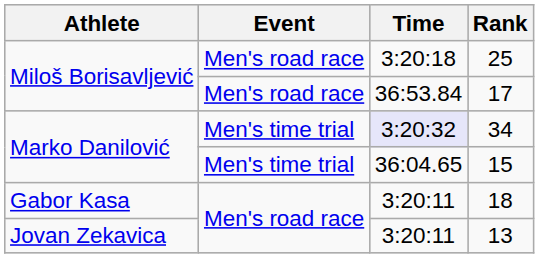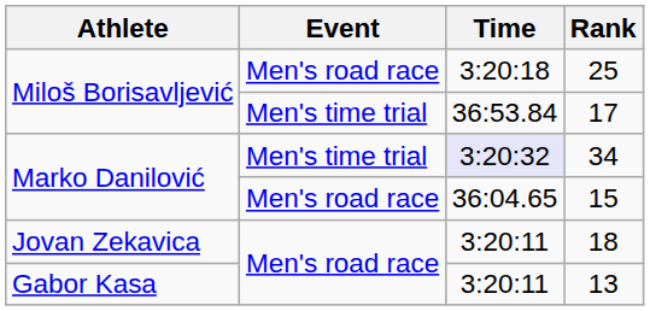17 | Event: Men's road race -> Men's time trial
15 | Event: Men's time trial -> Men's road race
18 | Athlete: Gabor Kasa -> Jovan Zekavica
13 | Athlete: Jovan Zekavica -> Gabor Kasa
